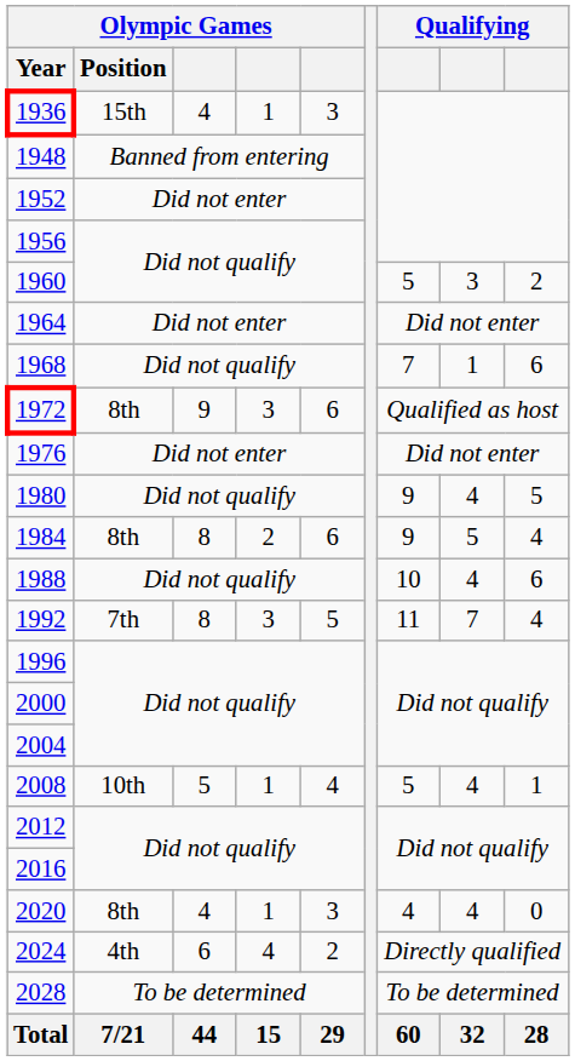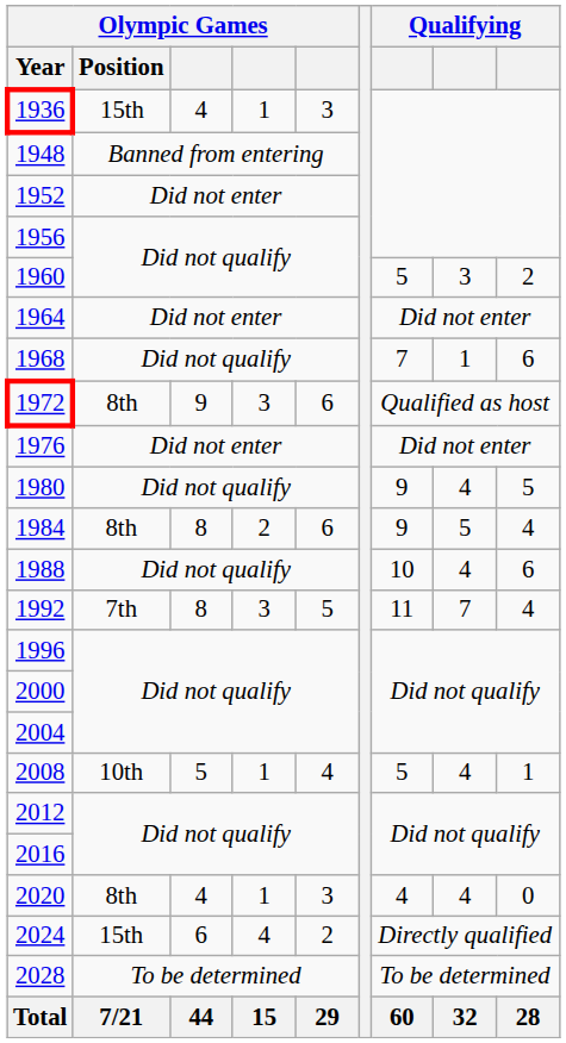2024 | Olympic Games / Position: 4th -> 15th
